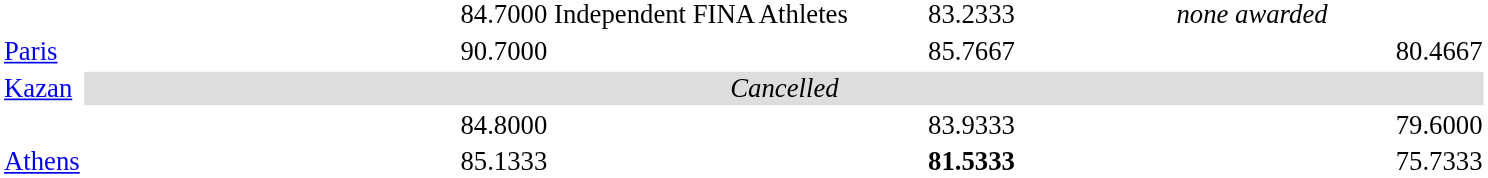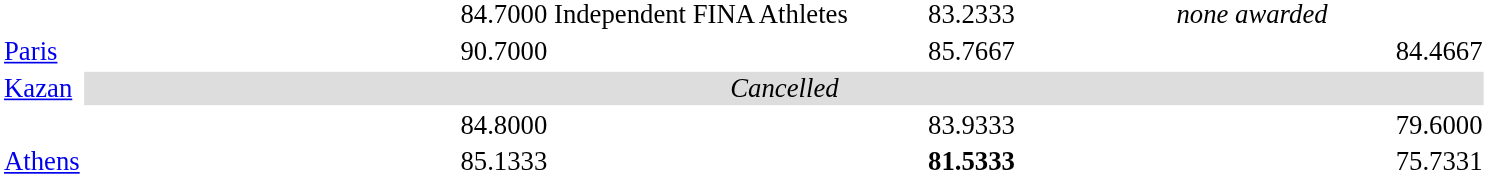Paris | column 7: 80.4667 -> 84.4667
Athens | column 7: 75.7333 -> 75.7331
